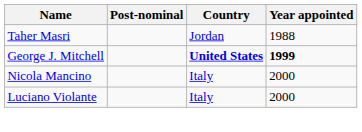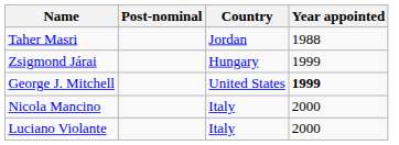+ row: Zsigmond Járai | Hungary | 1999
George J. Mitchell | Country: bold -> normal
